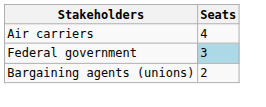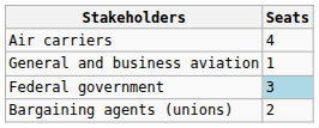+ row: General and business aviation | 1
